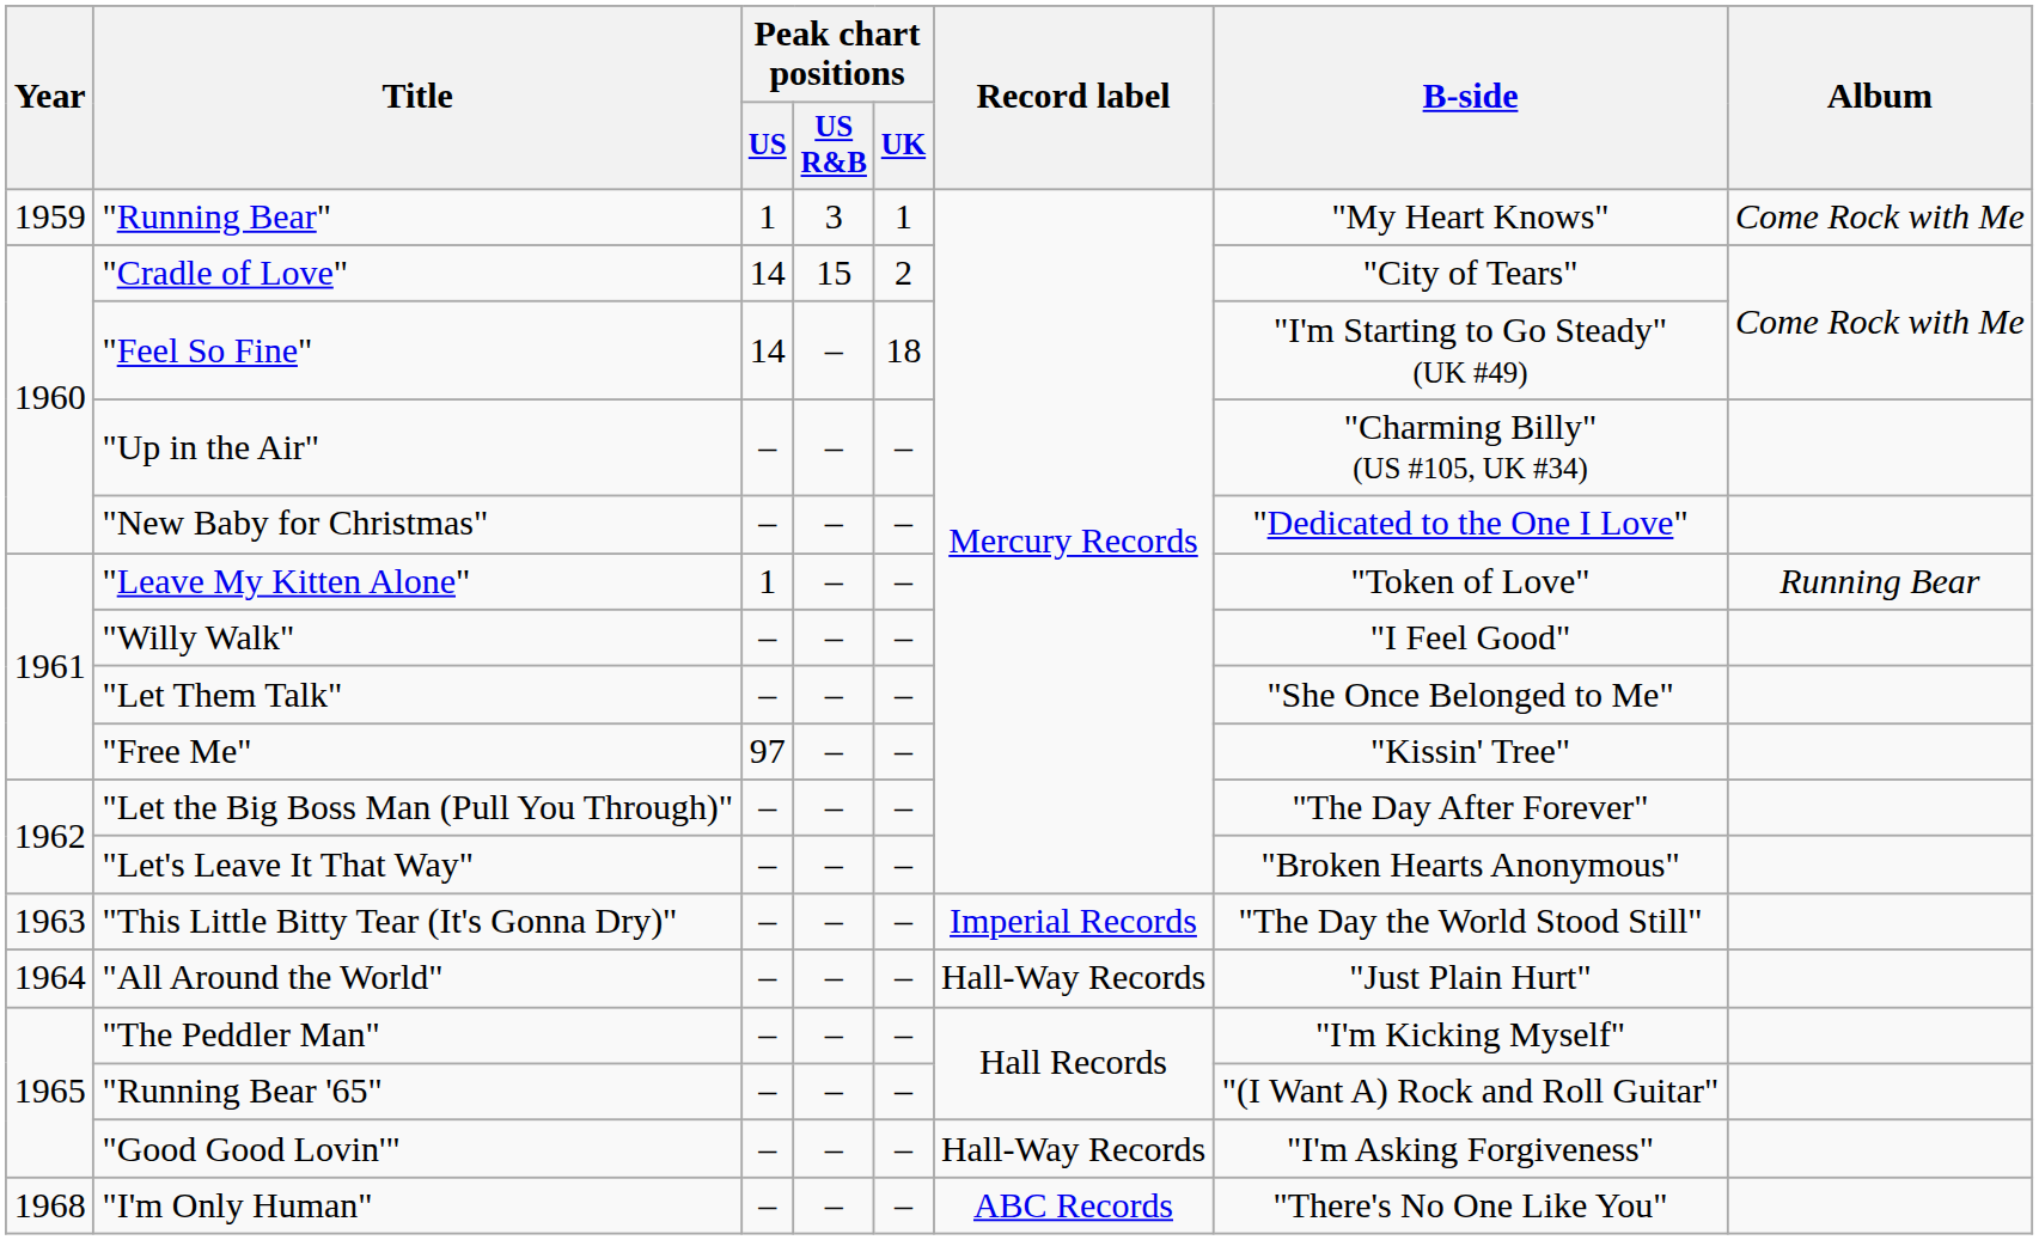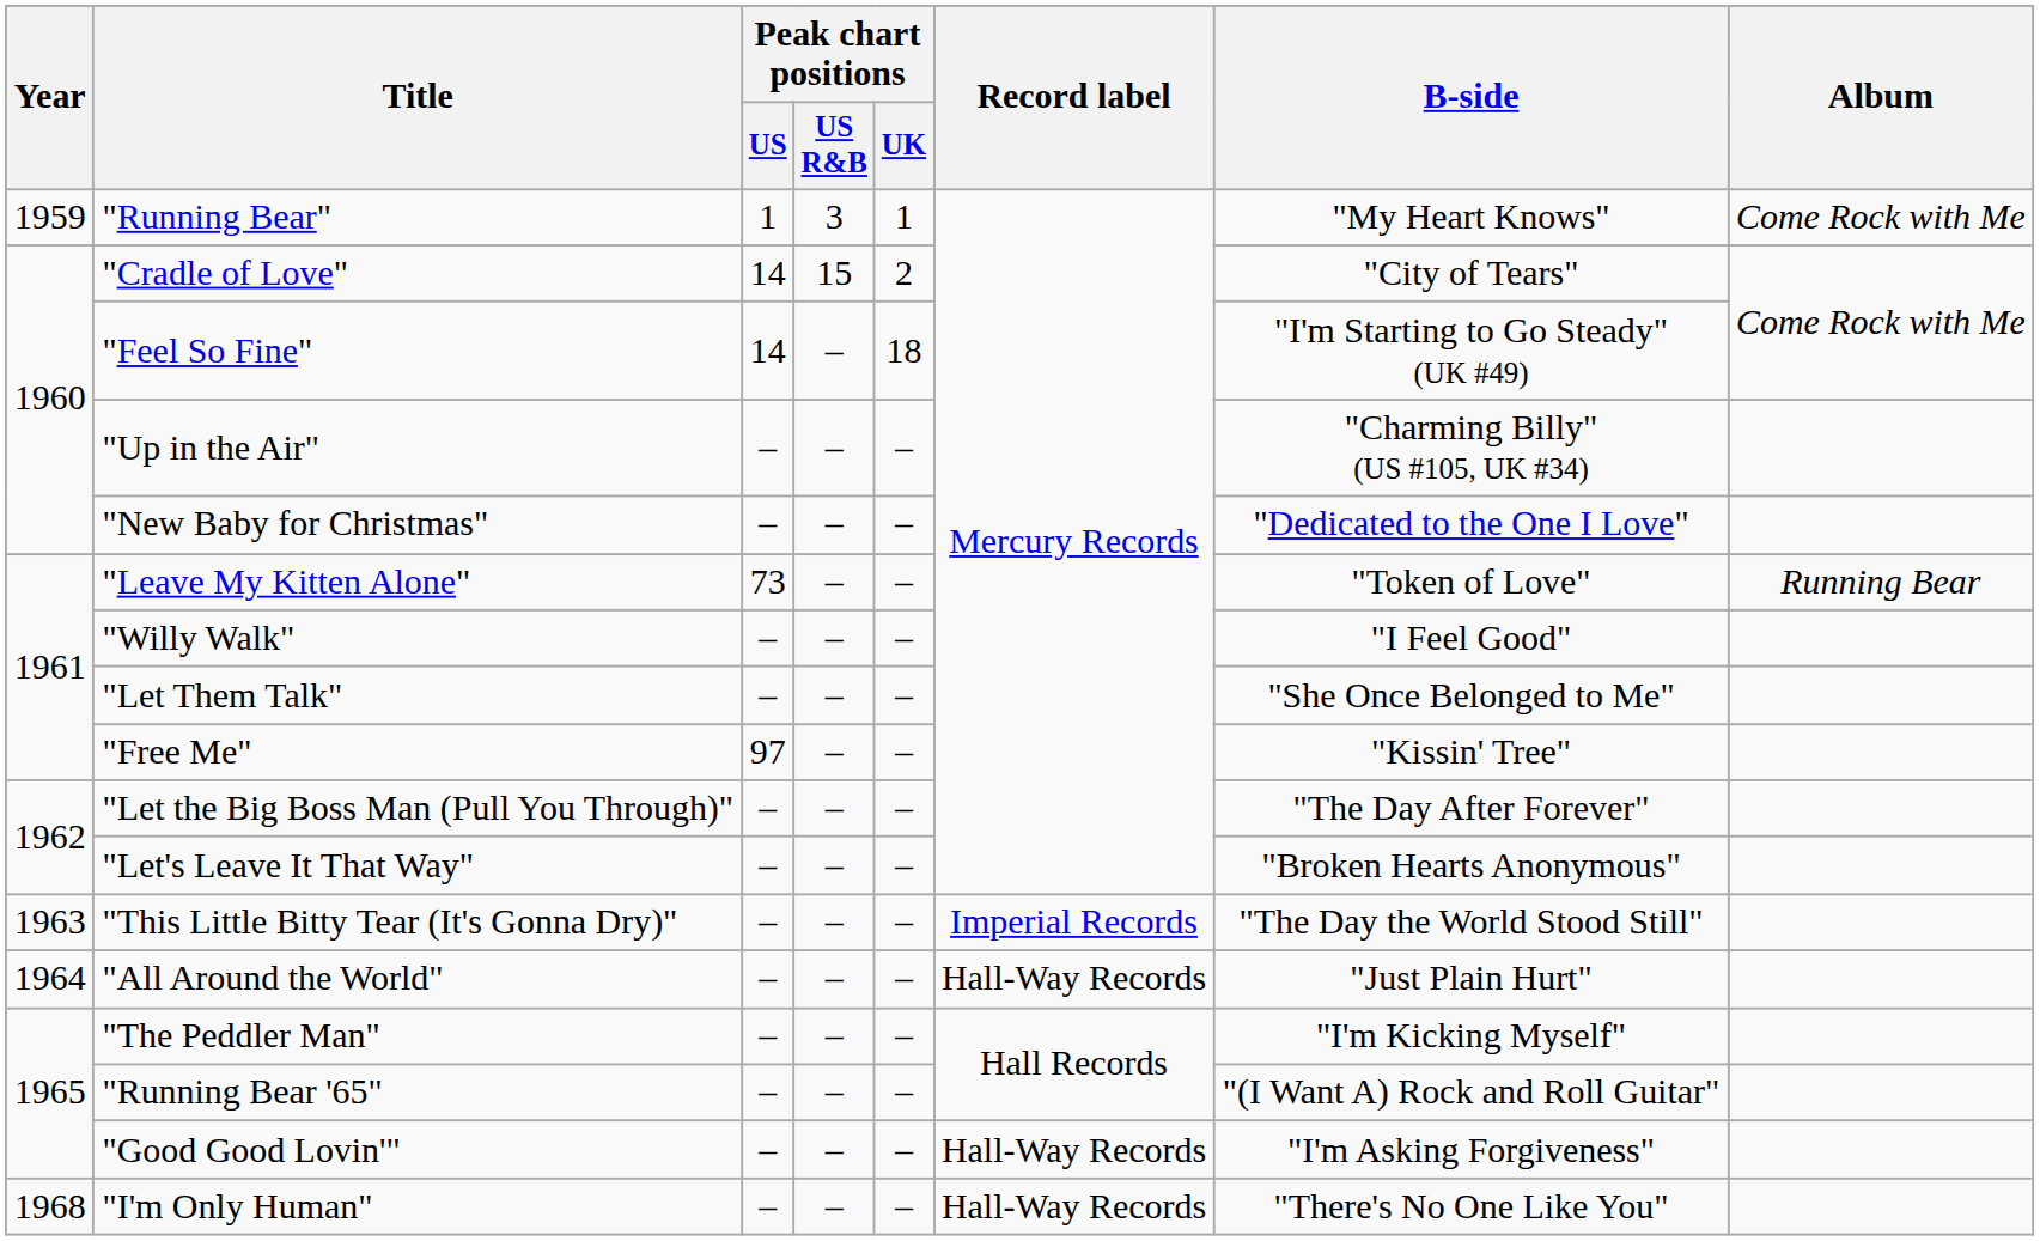"Leave My Kitten Alone" | Peak chart positions / US: 1 -> 73
"I'm Only Human" | Record label: ABC Records -> Hall-Way Records
